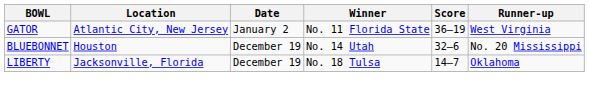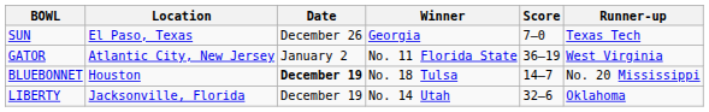+ row: SUN | El Paso, Texas | December 26 | Georgia | 7–0 | Texas Tech
BLUEBONNET | Date: normal -> bold
BLUEBONNET | Winner: No. 14 Utah -> No. 18 Tulsa
BLUEBONNET | Score: 32–6 -> 14–7
LIBERTY | Winner: No. 18 Tulsa -> No. 14 Utah
LIBERTY | Score: 14–7 -> 32–6
